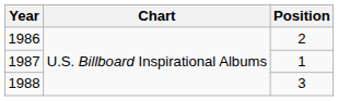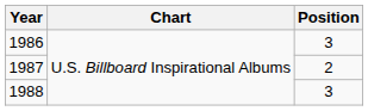1986 | Position: 2 -> 3
1987 | Position: 1 -> 2
